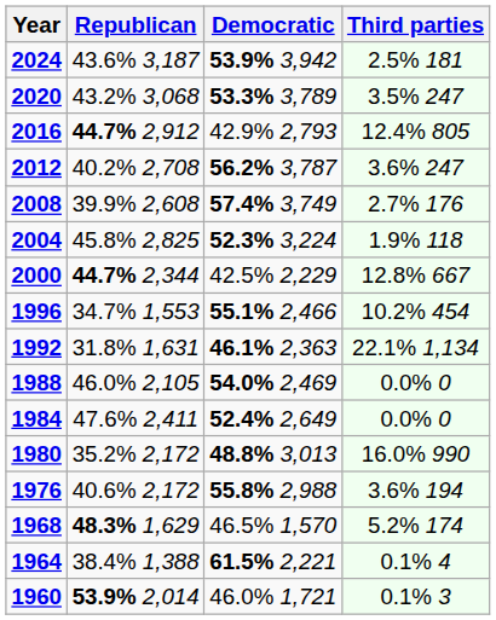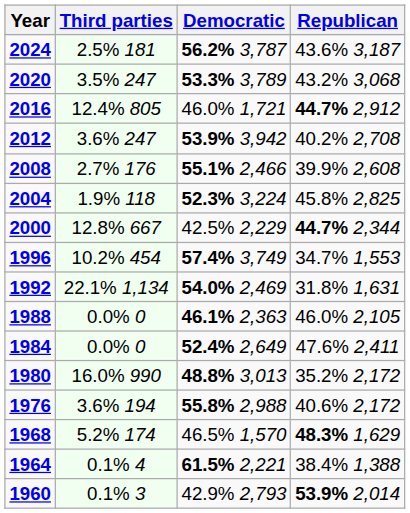columns swapped: Republican <-> Third parties
2024 | Democratic: 53.9% 3,942 -> 56.2% 3,787
2016 | Democratic: 42.9% 2,793 -> 46.0% 1,721
2012 | Democratic: 56.2% 3,787 -> 53.9% 3,942
2008 | Democratic: 57.4% 3,749 -> 55.1% 2,466
1996 | Democratic: 55.1% 2,466 -> 57.4% 3,749
1992 | Democratic: 46.1% 2,363 -> 54.0% 2,469
1988 | Democratic: 54.0% 2,469 -> 46.1% 2,363
1960 | Democratic: 46.0% 1,721 -> 42.9% 2,793
